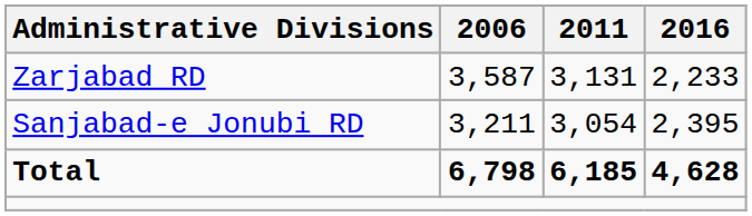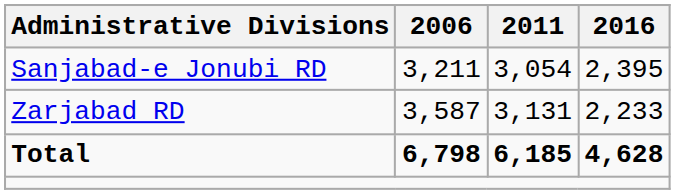rows swapped: Sanjabad-e Jonubi RD <-> Zarjabad RD
